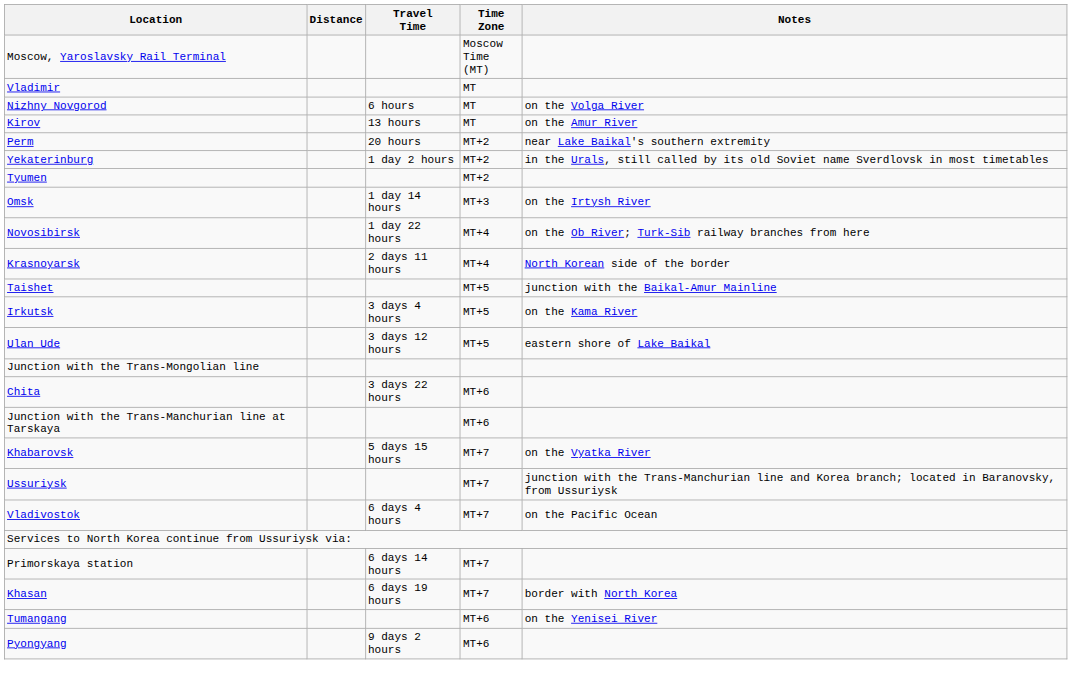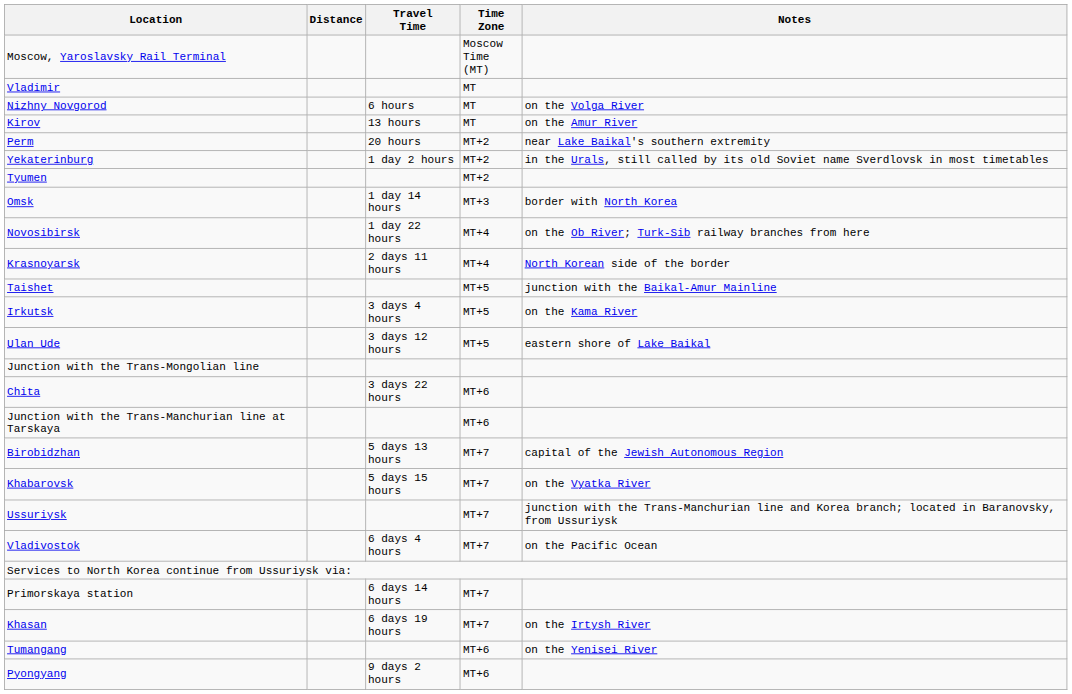Omsk | Notes: on the Irtysh River -> border with North Korea
+ row: Birobidzhan | 5 days 13 hours | MT+7 | capital of the Jewish Autonomous Region
Khasan | Notes: border with North Korea -> on the Irtysh River
